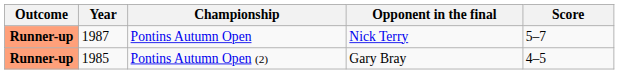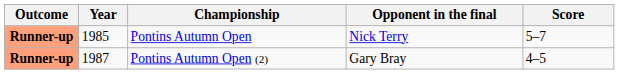Pontins Autumn Open | Year: 1987 -> 1985
Pontins Autumn Open (2) | Year: 1985 -> 1987
